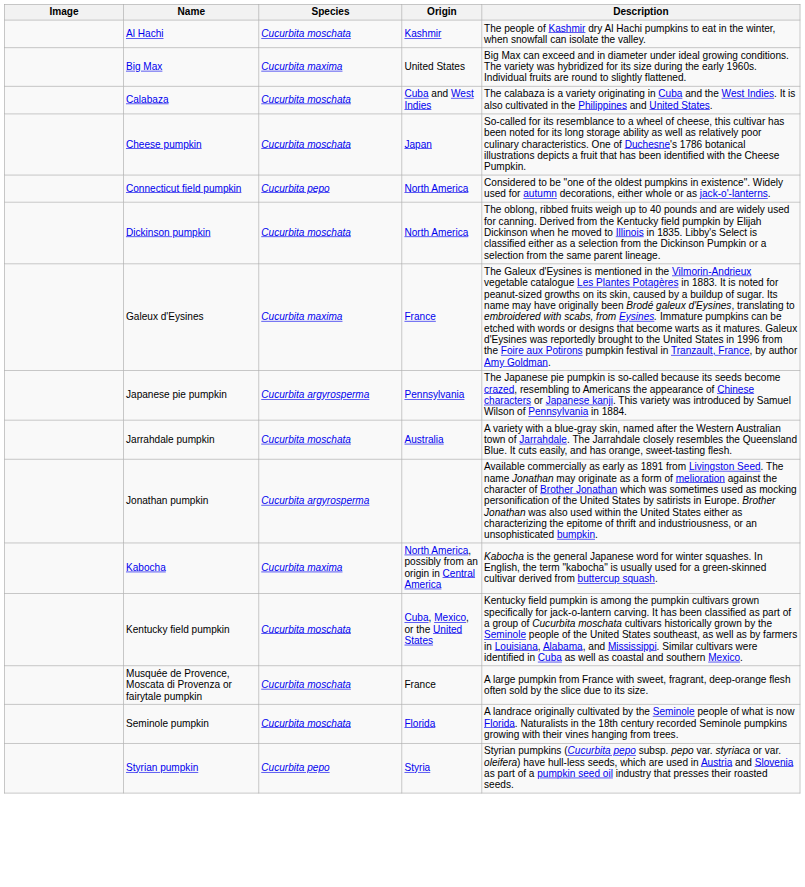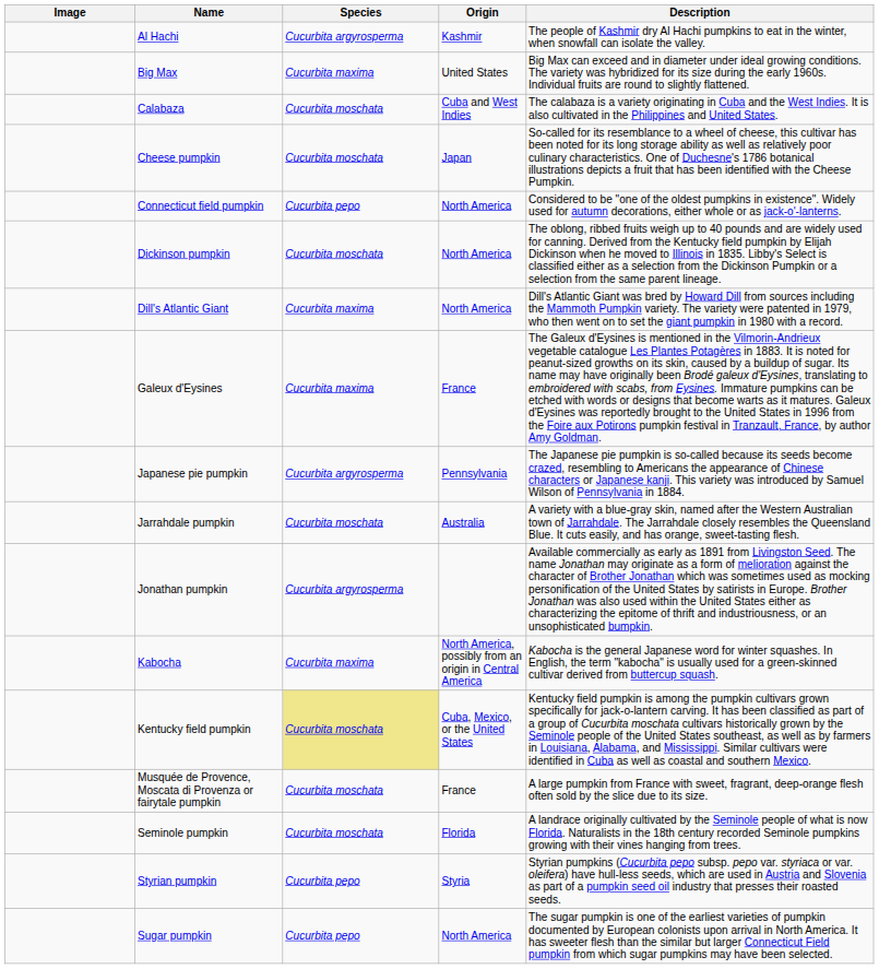Al Hachi | Species: Cucurbita moschata -> Cucurbita argyrosperma
+ row: Dill's Atlantic Giant | Cucurbita maxima | North America | Dill's Atlantic Giant was bred by Howard Dill from sources including the Mammoth Pumpkin variety. The variety were patented in 1979, who then went on to set the giant pumpkin in 1980 with a record.
Kentucky field pumpkin | Species: no background -> khaki background
+ row: Sugar pumpkin | Cucurbita pepo | North America | The sugar pumpkin is one of the earliest varieties of pumpkin documented by European colonists upon arrival in North America. It has sweeter flesh than the similar but larger Connecticut Field pumpkin from which sugar pumpkins may have been selected.
